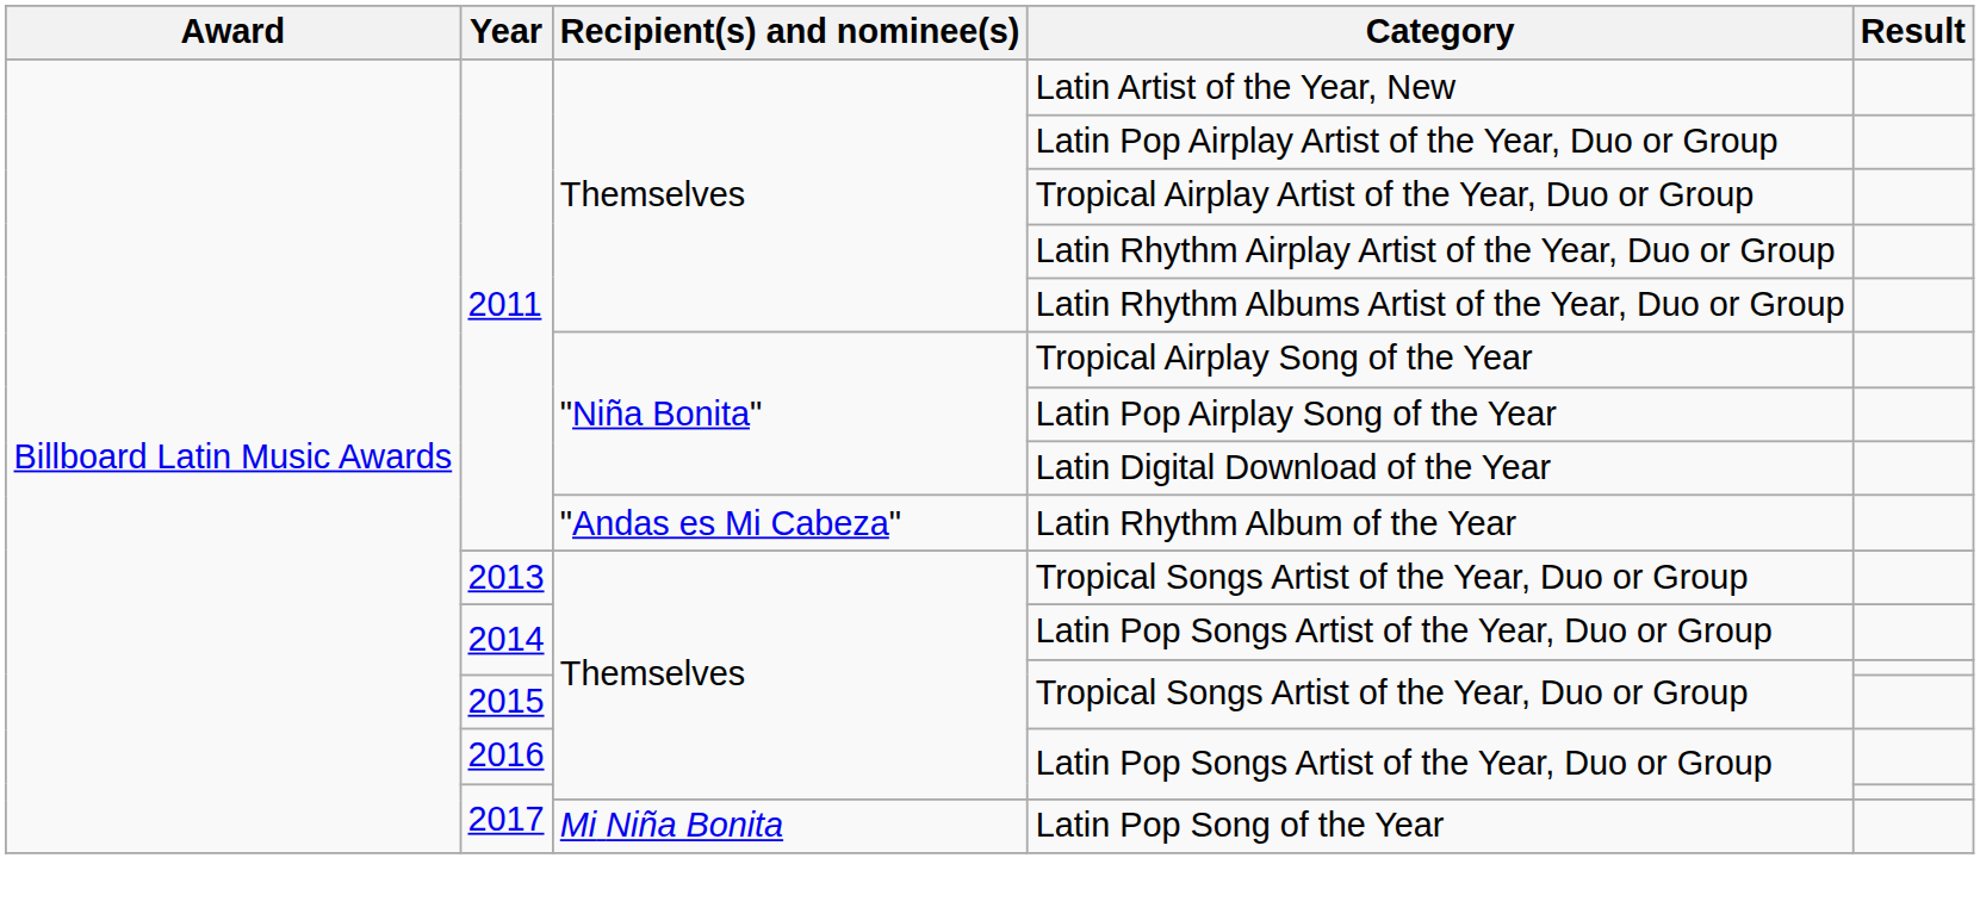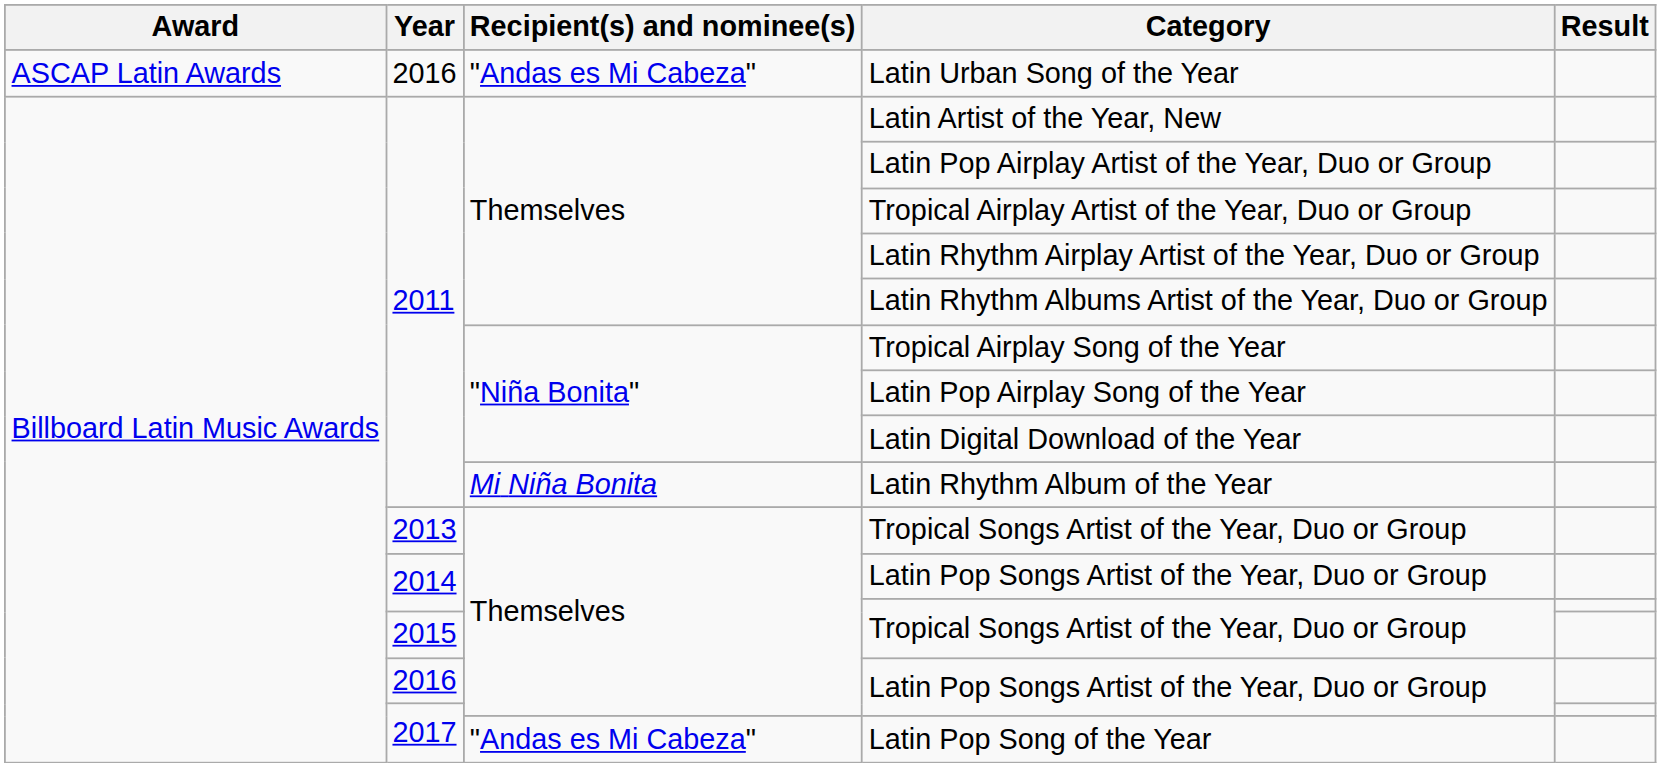+ row: ASCAP Latin Awards | 2016 | "Andas es Mi Cabeza" | Latin Urban Song of the Year
Latin Rhythm Album of the Year | Recipient(s) and nominee(s): "Andas es Mi Cabeza" -> Mi Niña Bonita
Latin Pop Song of the Year | Recipient(s) and nominee(s): Mi Niña Bonita -> "Andas es Mi Cabeza"
